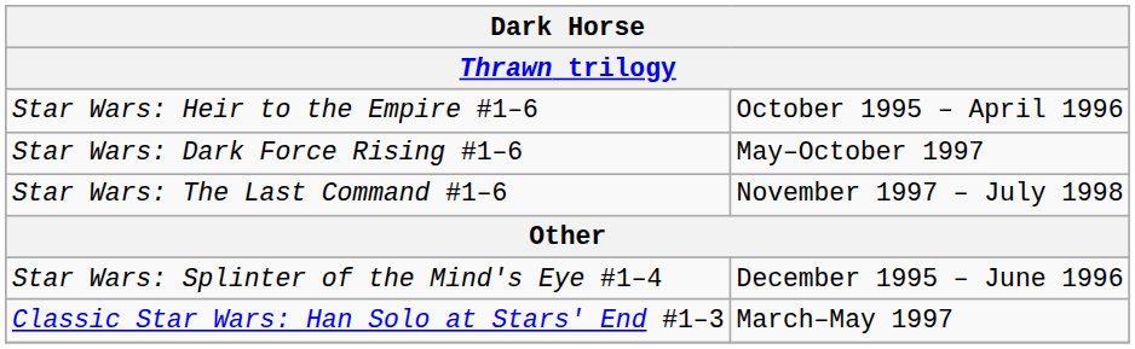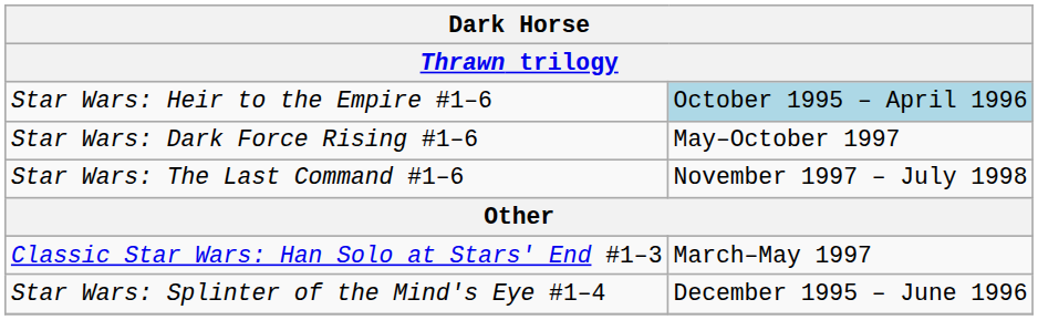Star Wars: Heir to the Empire #1–6 | column 2: no background -> lightblue background
rows swapped: Star Wars: Splinter of the Mind's Eye #1–4 <-> Classic Star Wars: Han Solo at Stars' End #1–3
